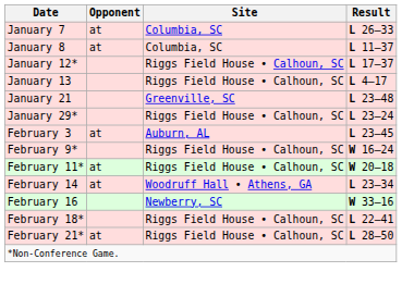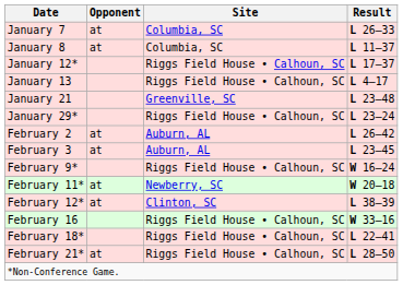+ row: February 2 | at | Auburn, AL | L 26–42
February 11* | Site: Riggs Field House • Calhoun, SC -> Newberry, SC
+ row: February 12* | at | Clinton, SC | L 38–39
- row: February 14 | at | Woodruff Hall • Athens, GA | L 23–34
February 16 | Site: Newberry, SC -> Riggs Field House • Calhoun, SC
